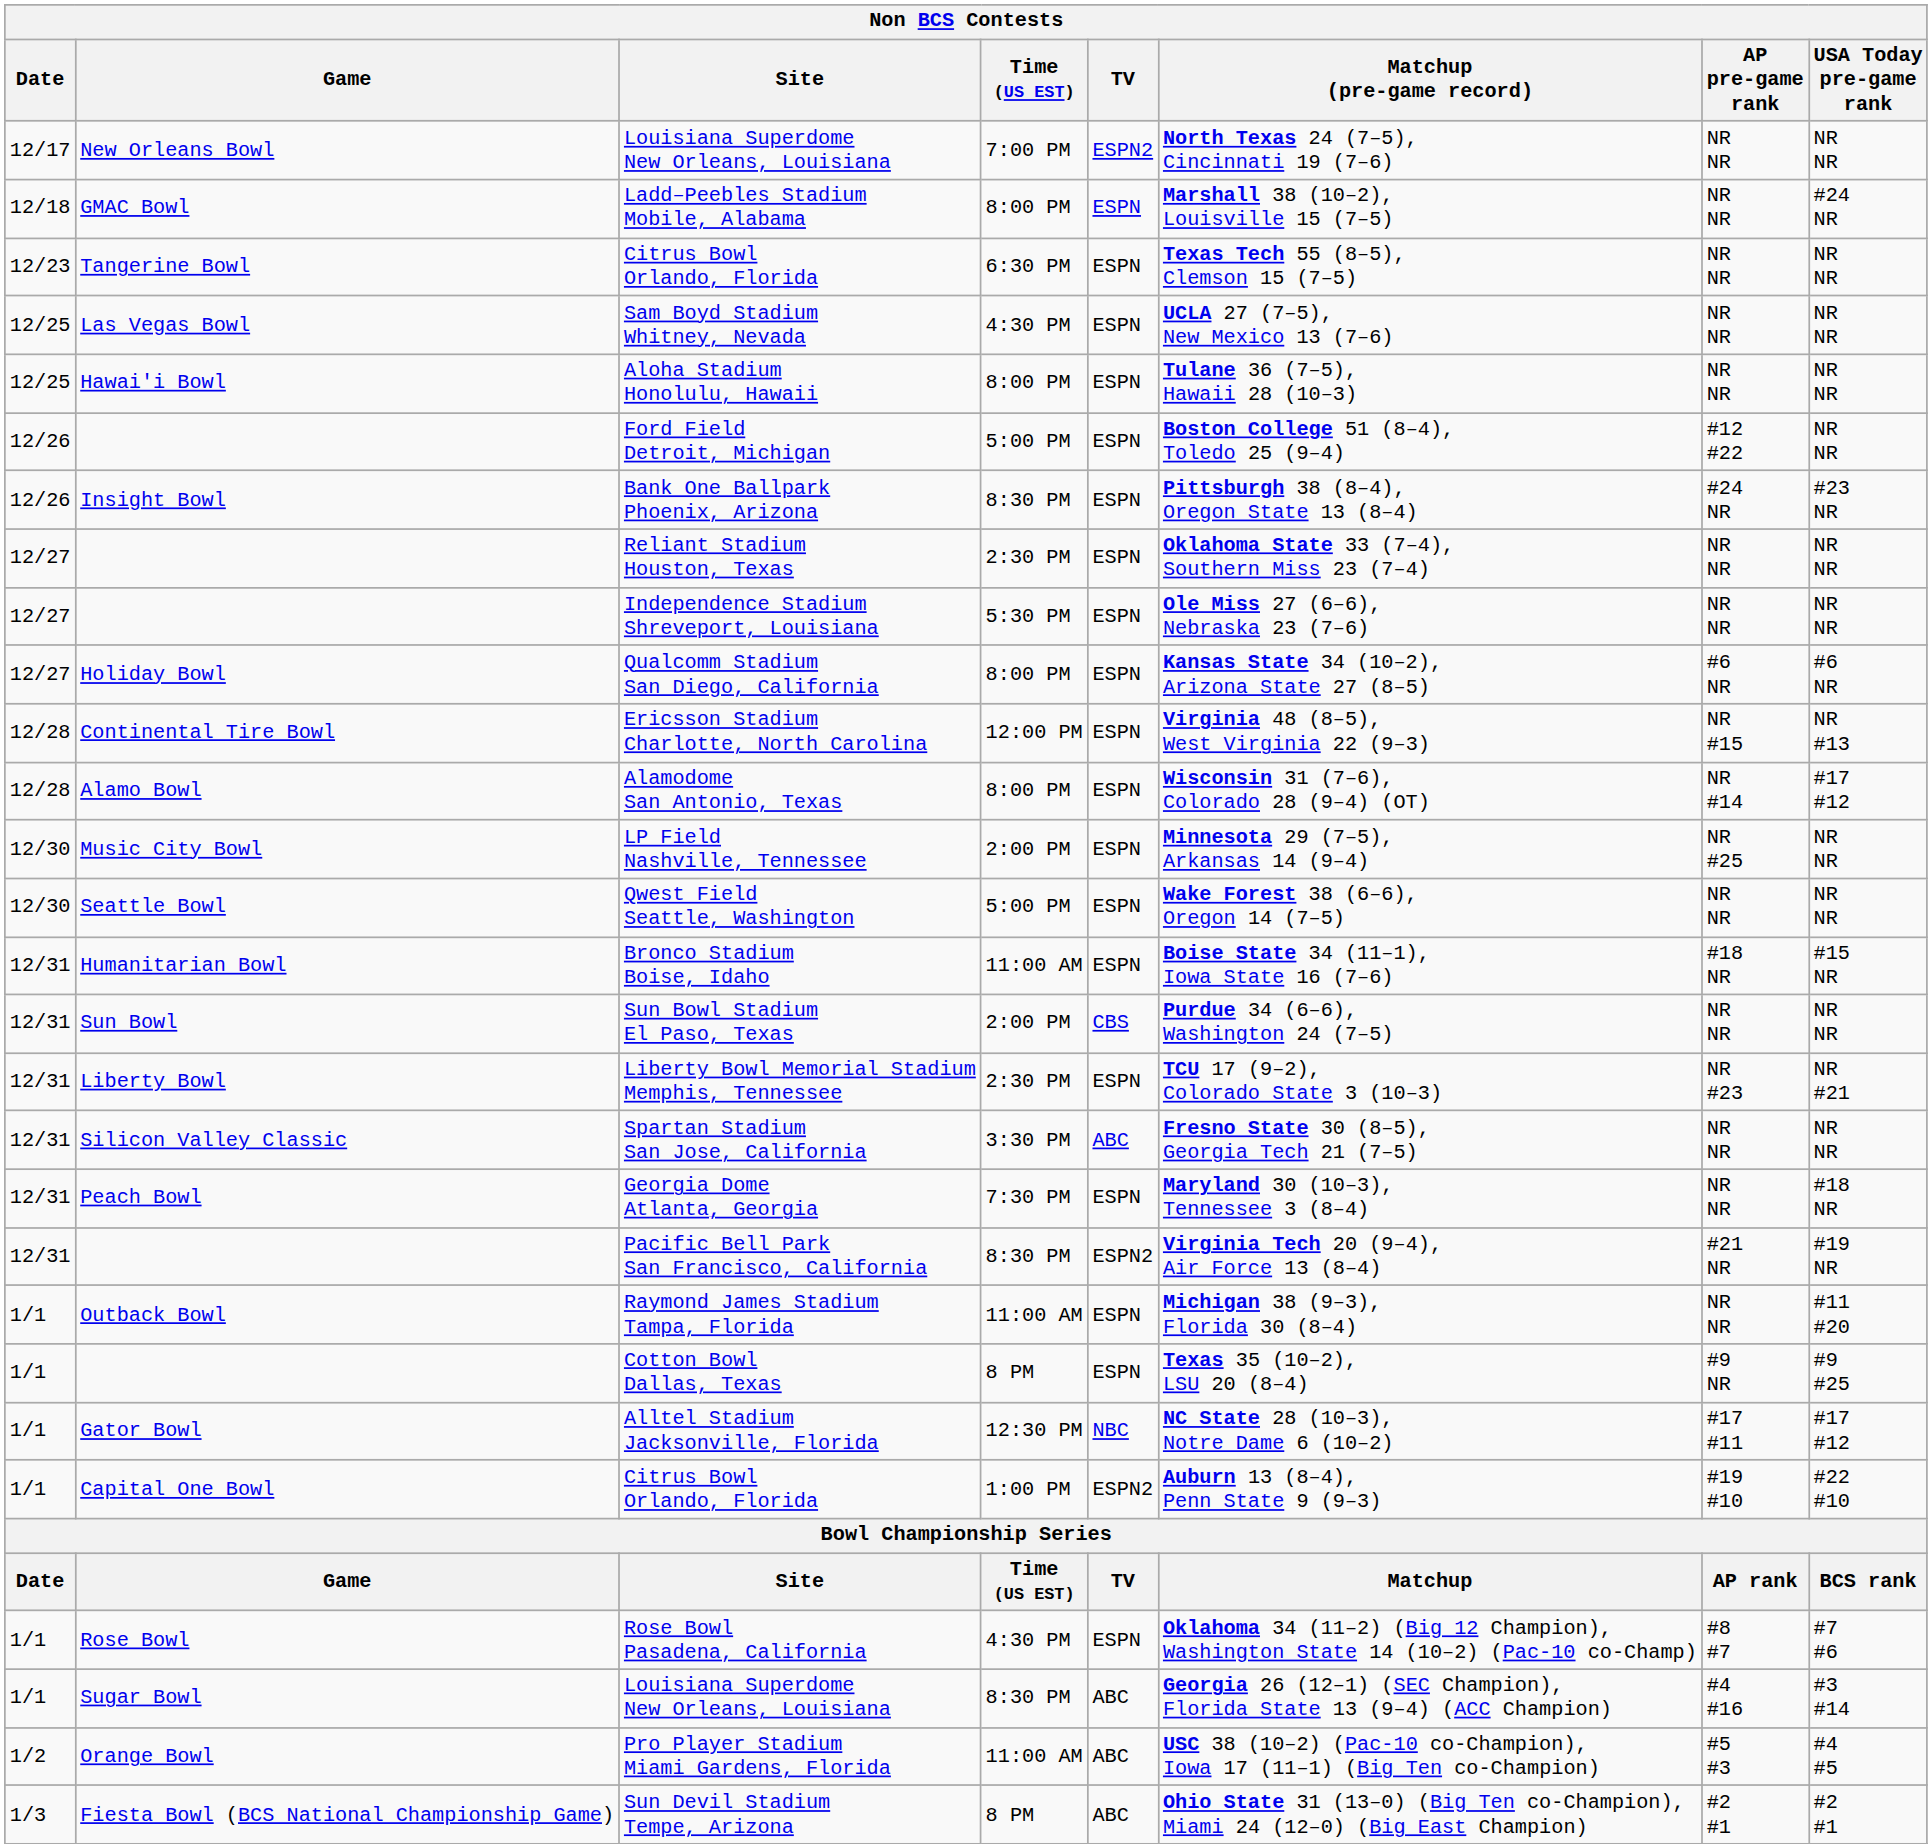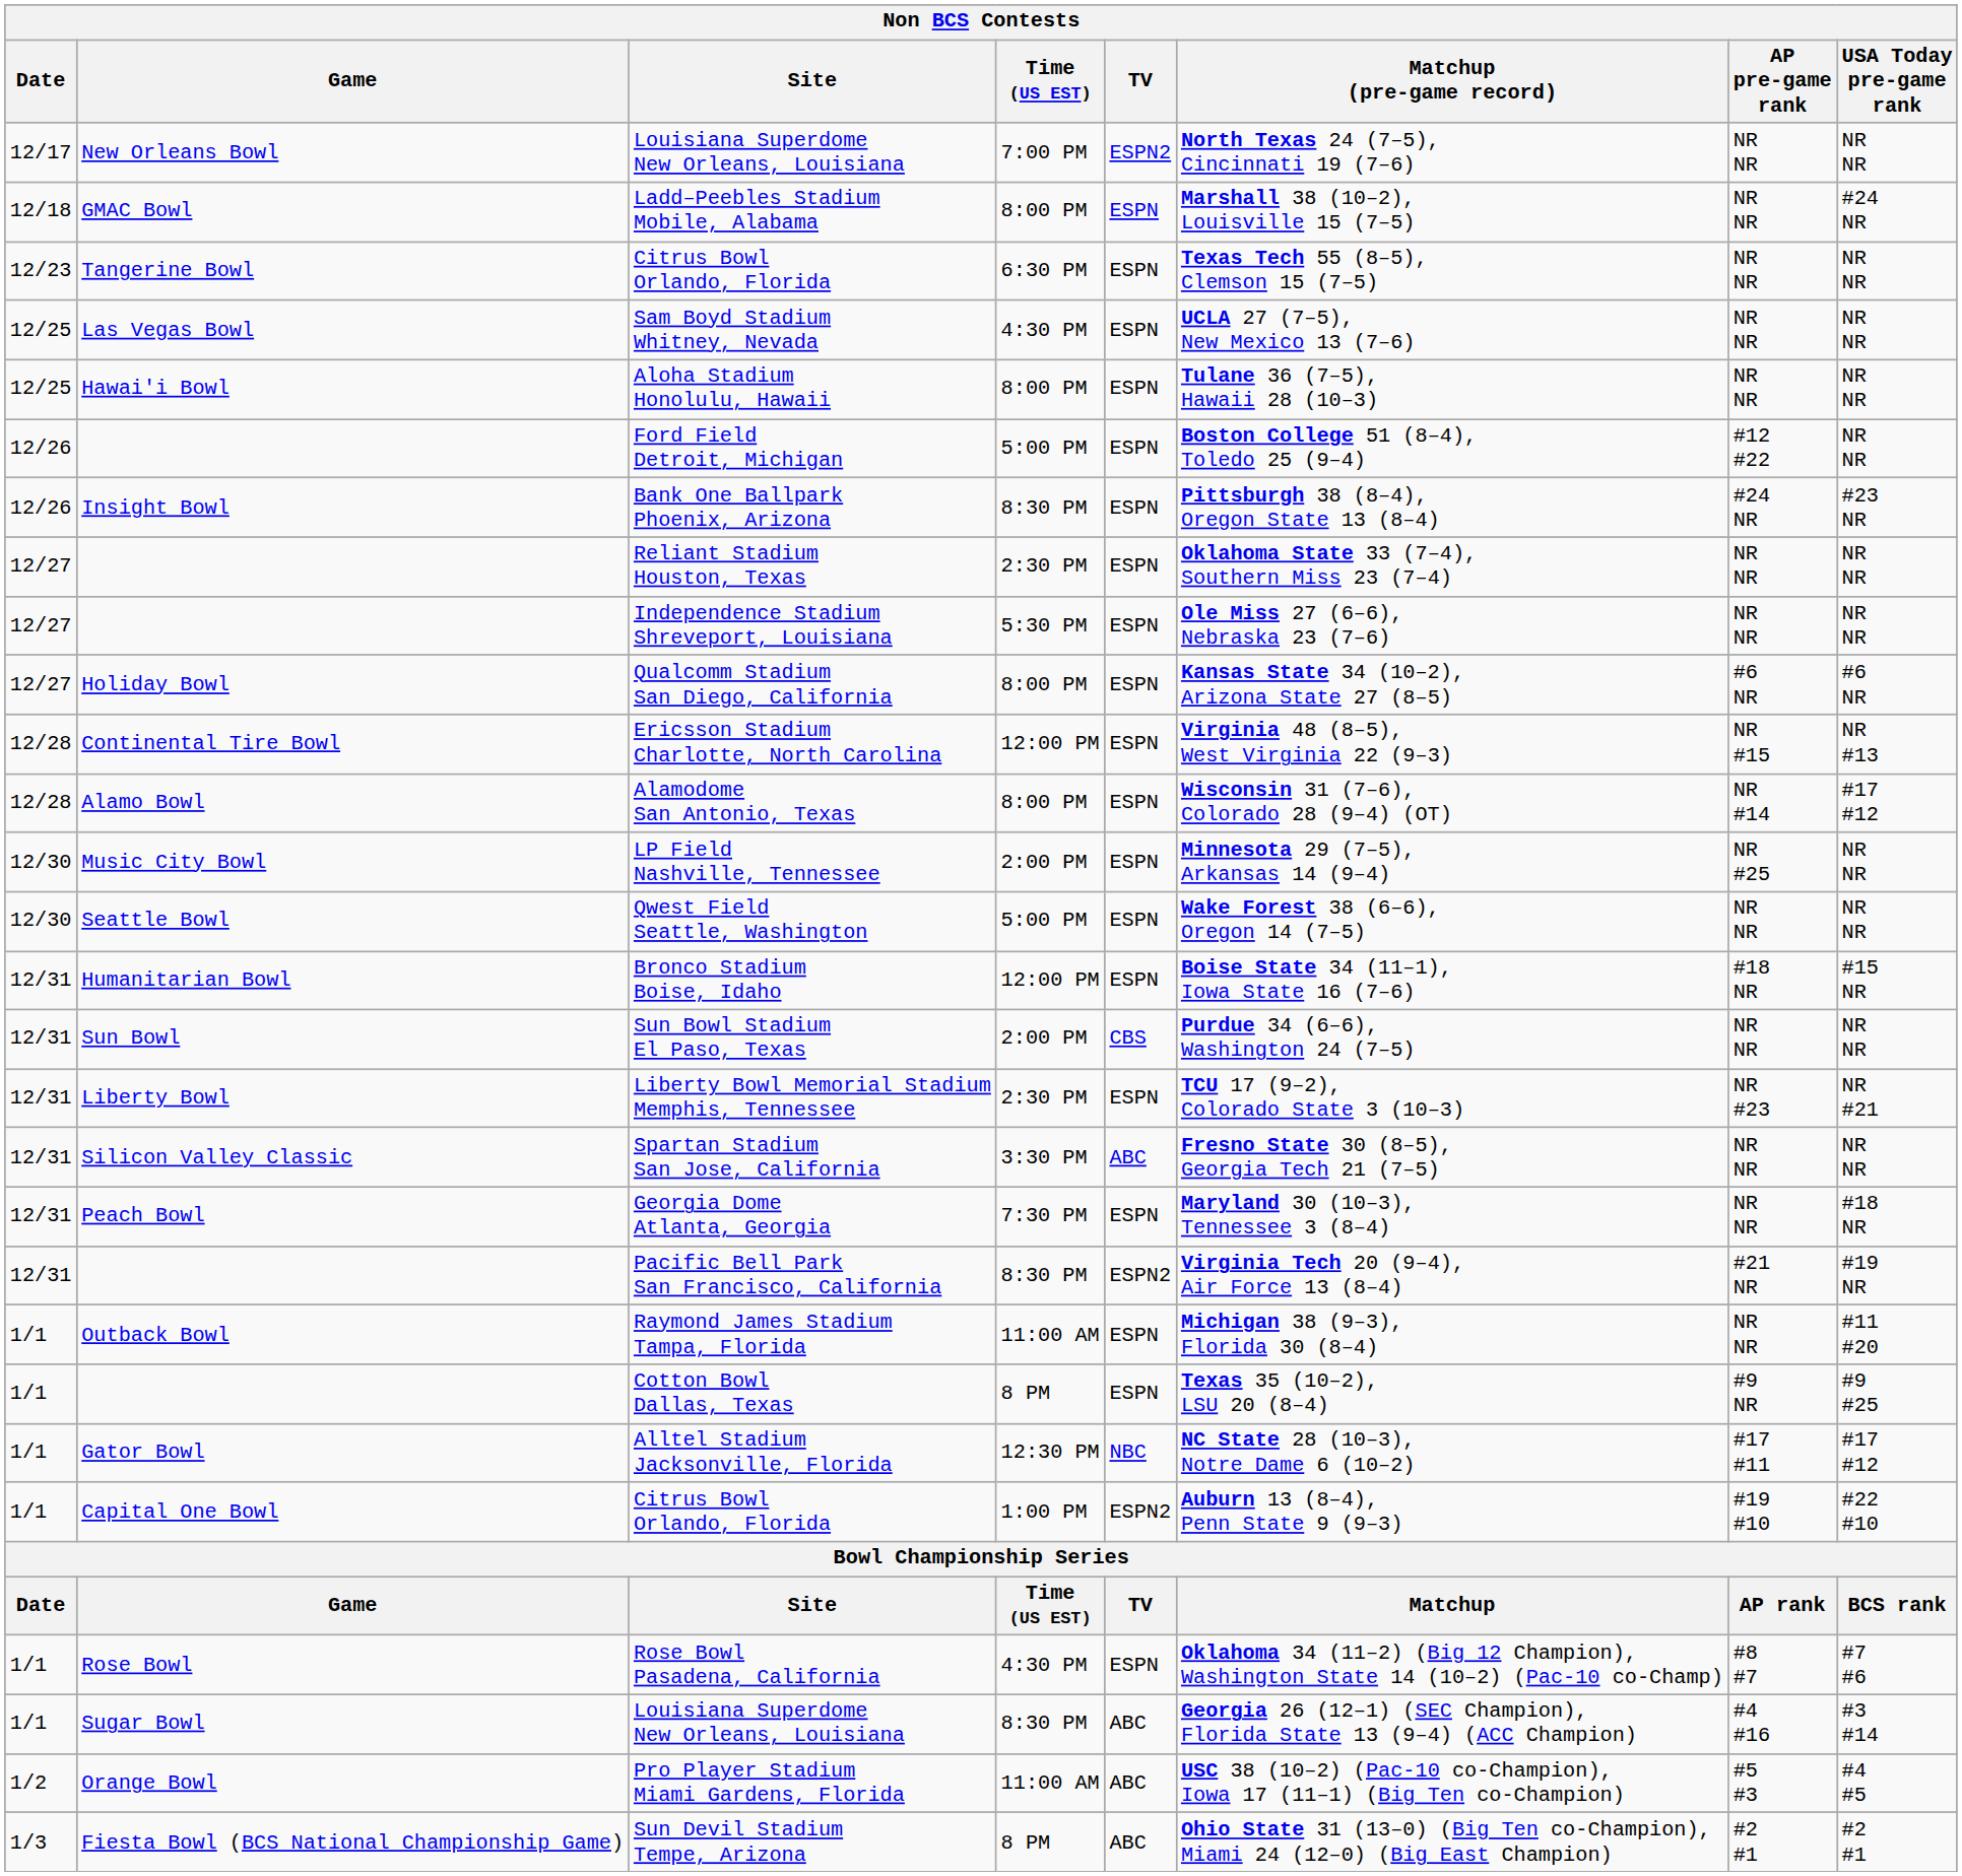Bronco Stadium Boise, Idaho | Time (US EST): 11:00 AM -> 12:00 PM
